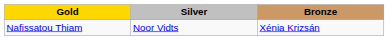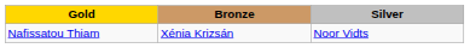columns swapped: Silver <-> Bronze
